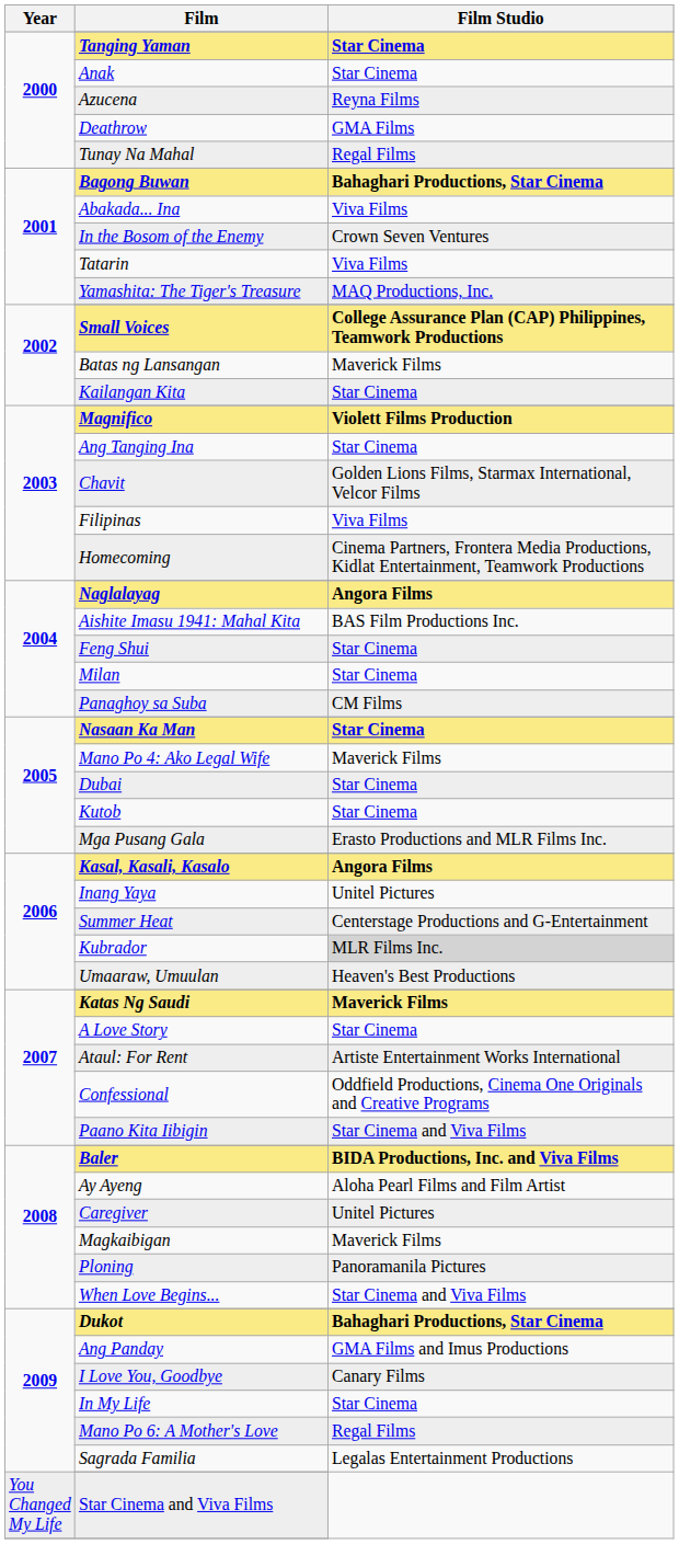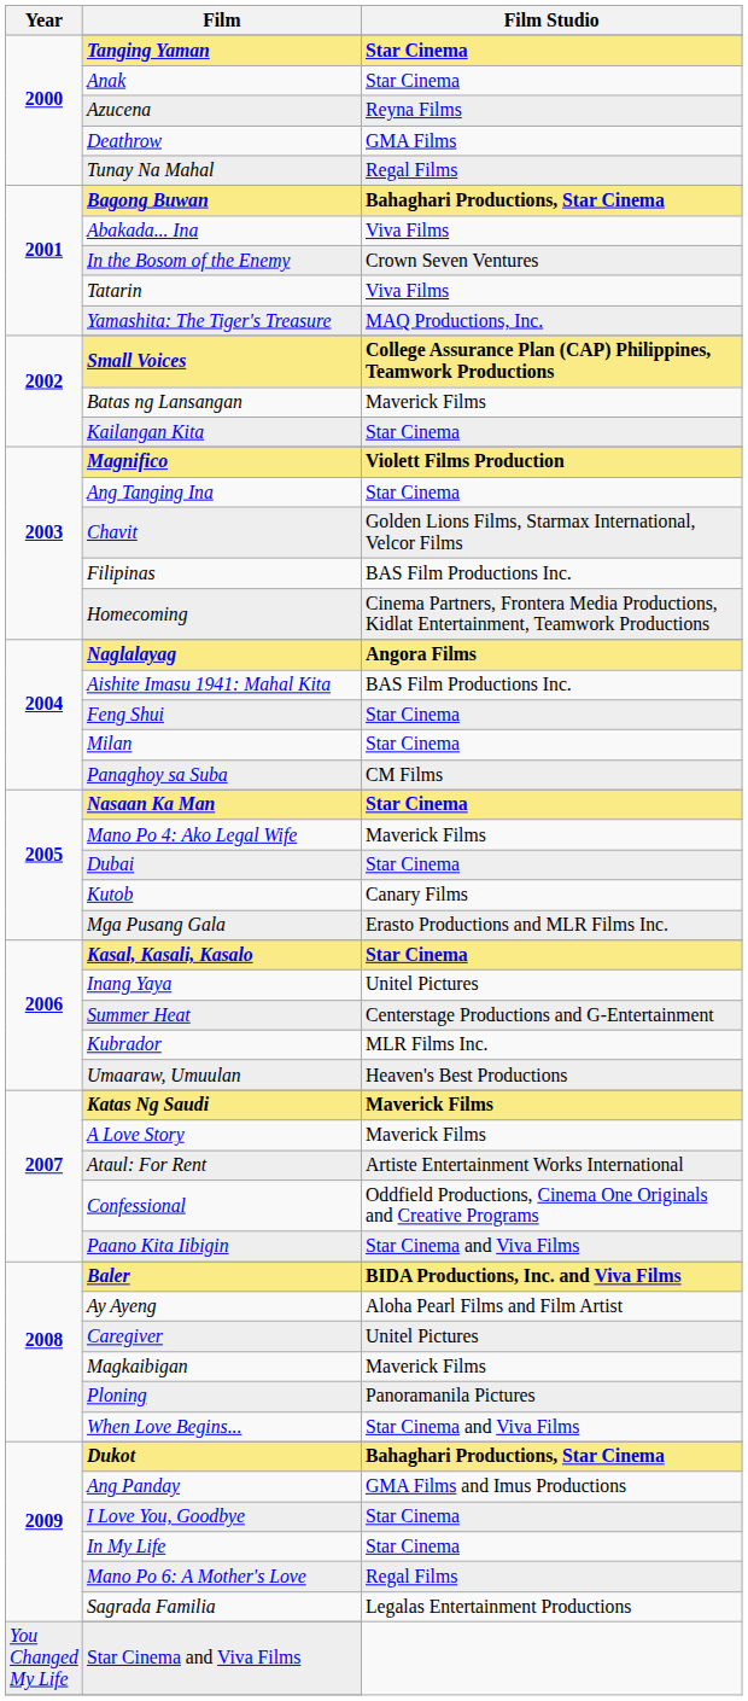Filipinas | Film Studio: Viva Films -> BAS Film Productions Inc.
Kutob | Film Studio: Star Cinema -> Canary Films
Kasal, Kasali, Kasalo | Film Studio: Angora Films -> Star Cinema
Kubrador | Film Studio: lightgrey background -> no background
A Love Story | Film Studio: Star Cinema -> Maverick Films
I Love You, Goodbye | Film Studio: Canary Films -> Star Cinema
